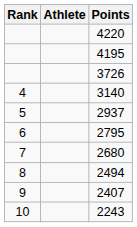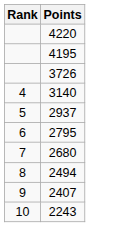- column: Athlete
